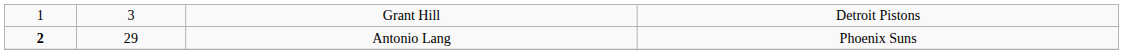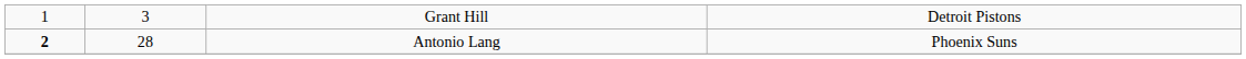Antonio Lang | column 2: 29 -> 28
